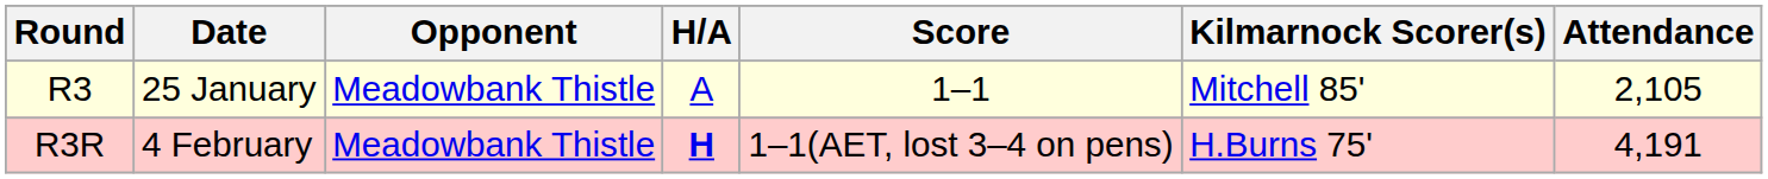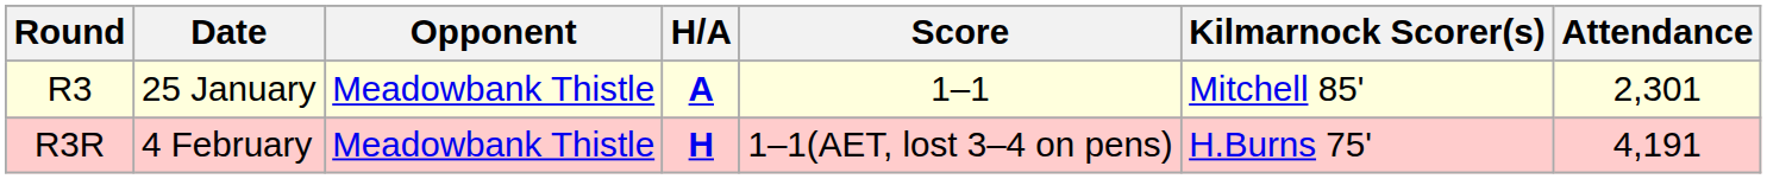R3 | H/A: normal -> bold
R3 | Attendance: 2,105 -> 2,301
